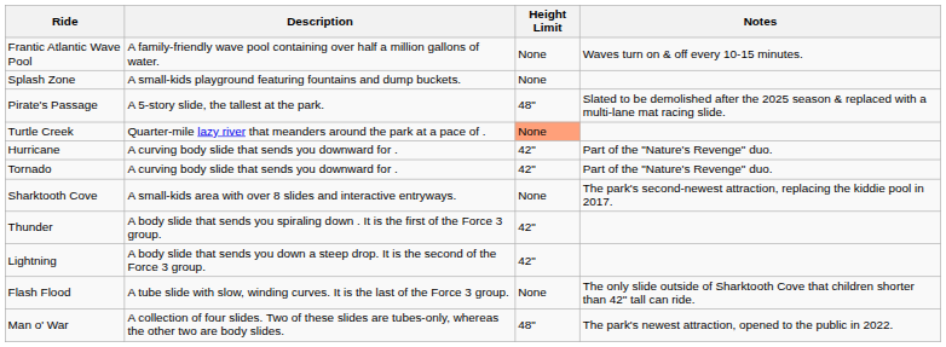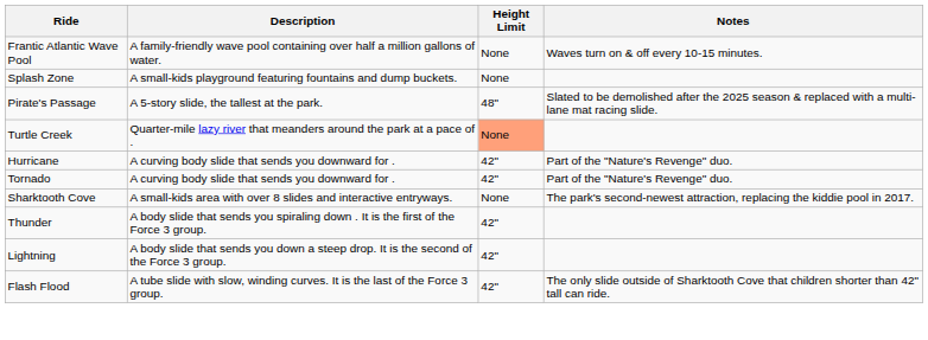Flash Flood | Height Limit: None -> 42"
- row: Man o' War | A collection of four slides. Two of these slides are tubes-only, whereas the other two are body slides. | 48" | The park's newest attraction, opened to the public in 2022.
